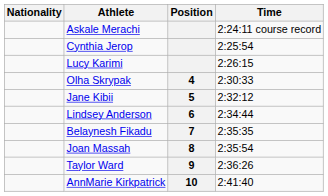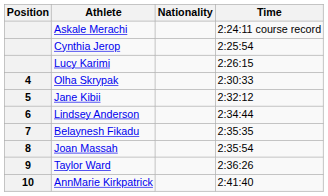columns swapped: Position <-> Nationality
